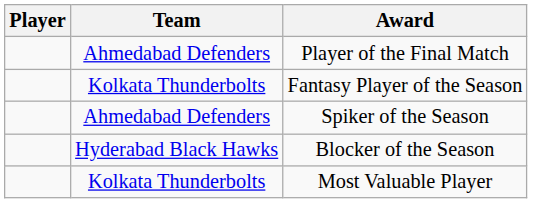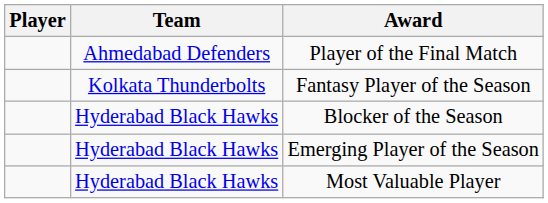- row: Ahmedabad Defenders | Spiker of the Season
+ row: Hyderabad Black Hawks | Emerging Player of the Season
Most Valuable Player | Team: Kolkata Thunderbolts -> Hyderabad Black Hawks
